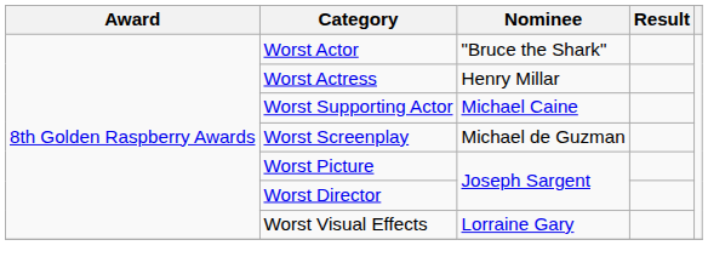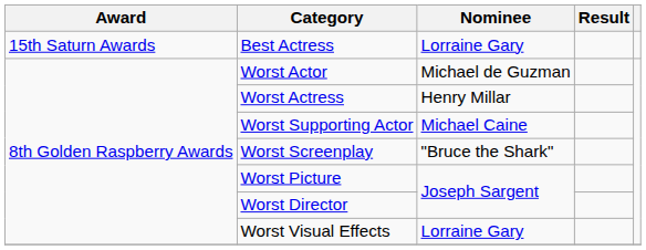+ row: 15th Saturn Awards | Best Actress | Lorraine Gary
Worst Actor | Nominee: "Bruce the Shark" -> Michael de Guzman
Worst Screenplay | Nominee: Michael de Guzman -> "Bruce the Shark"
